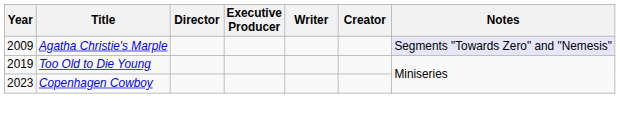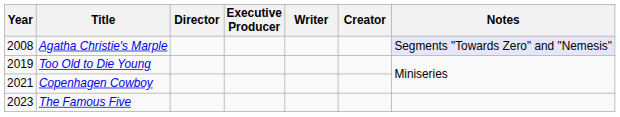Agatha Christie's Marple | Year: 2009 -> 2008
Copenhagen Cowboy | Year: 2023 -> 2021
+ row: 2023 | The Famous Five
